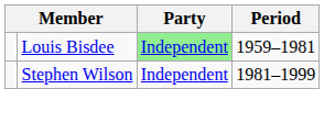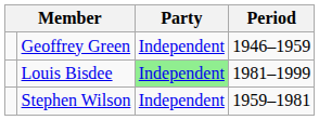+ row: Geoffrey Green | Independent | 1946–1959
Louis Bisdee | Period: 1959–1981 -> 1981–1999
Stephen Wilson | Period: 1981–1999 -> 1959–1981
